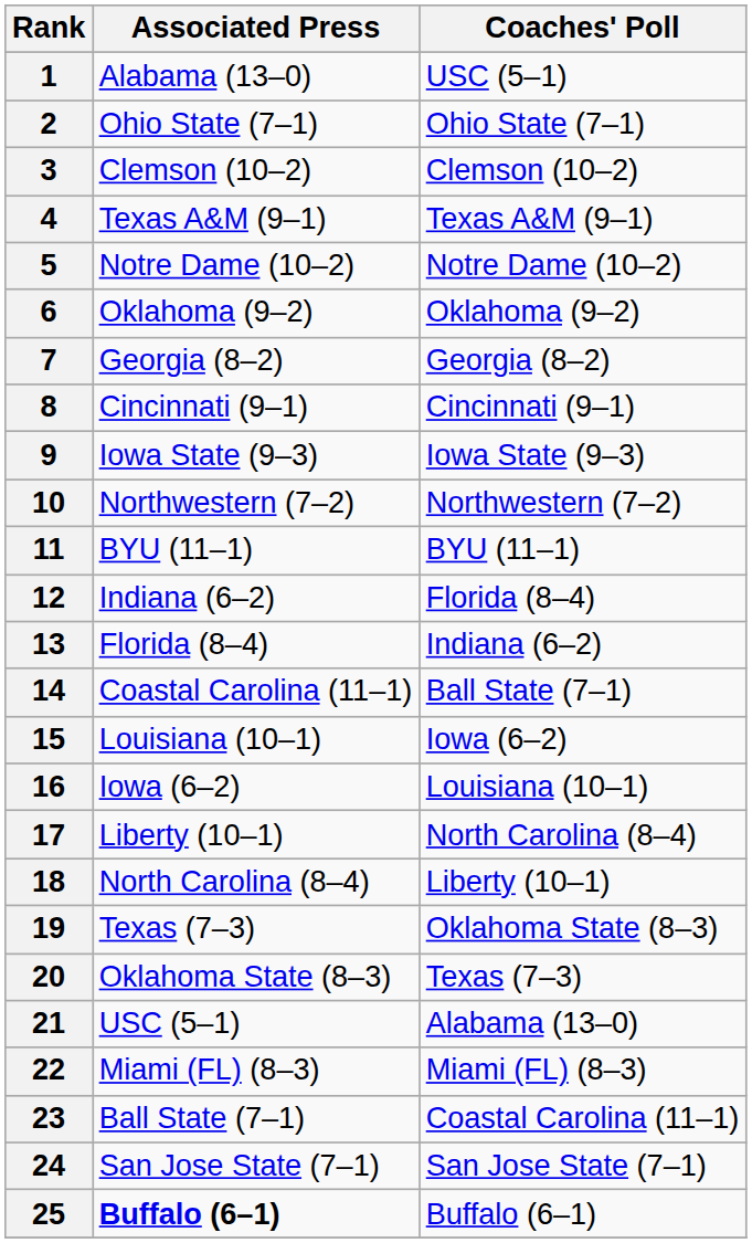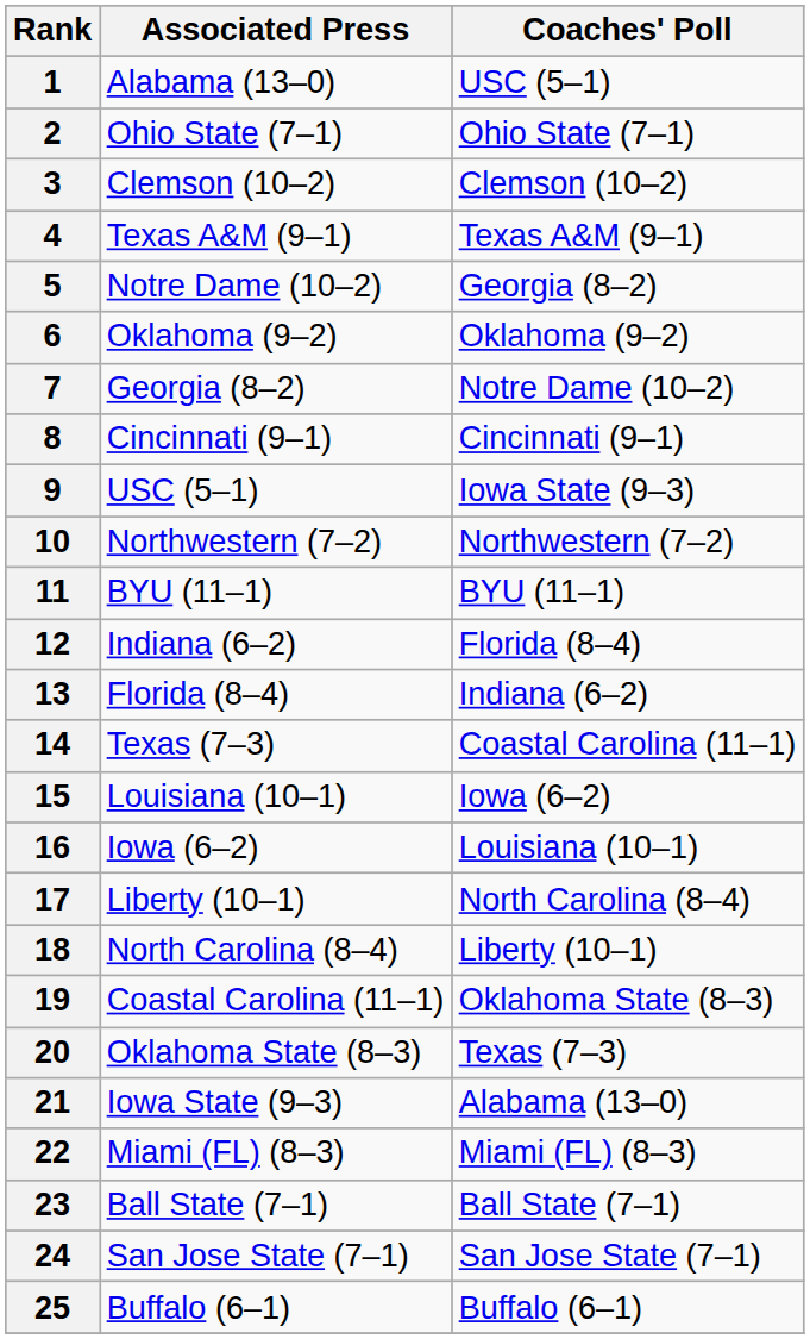5 | Coaches' Poll: Notre Dame (10–2) -> Georgia (8–2)
7 | Coaches' Poll: Georgia (8–2) -> Notre Dame (10–2)
9 | Associated Press: Iowa State (9–3) -> USC (5–1)
14 | Associated Press: Coastal Carolina (11–1) -> Texas (7–3)
14 | Coaches' Poll: Ball State (7–1) -> Coastal Carolina (11–1)
19 | Associated Press: Texas (7–3) -> Coastal Carolina (11–1)
21 | Associated Press: USC (5–1) -> Iowa State (9–3)
23 | Coaches' Poll: Coastal Carolina (11–1) -> Ball State (7–1)
25 | Associated Press: bold -> normal
